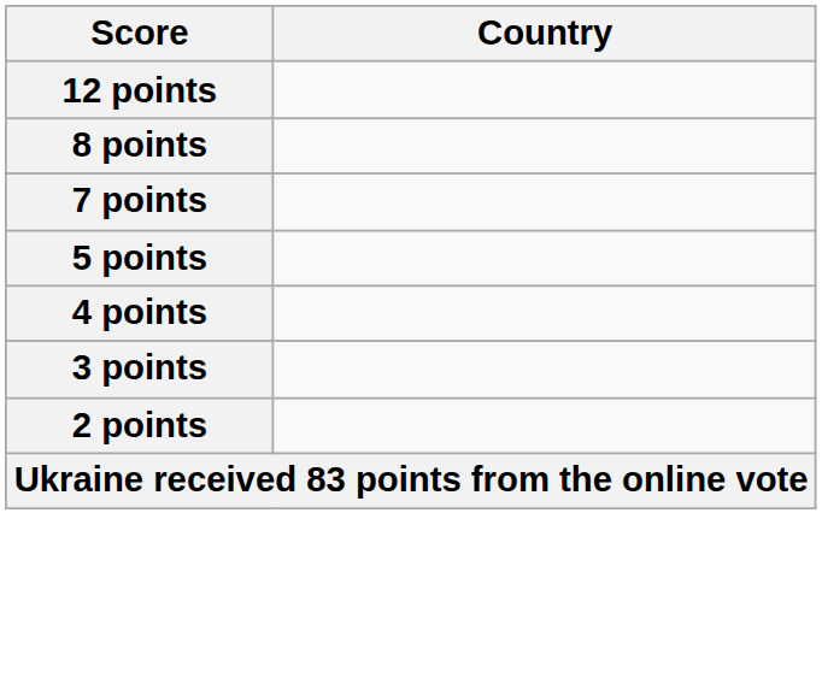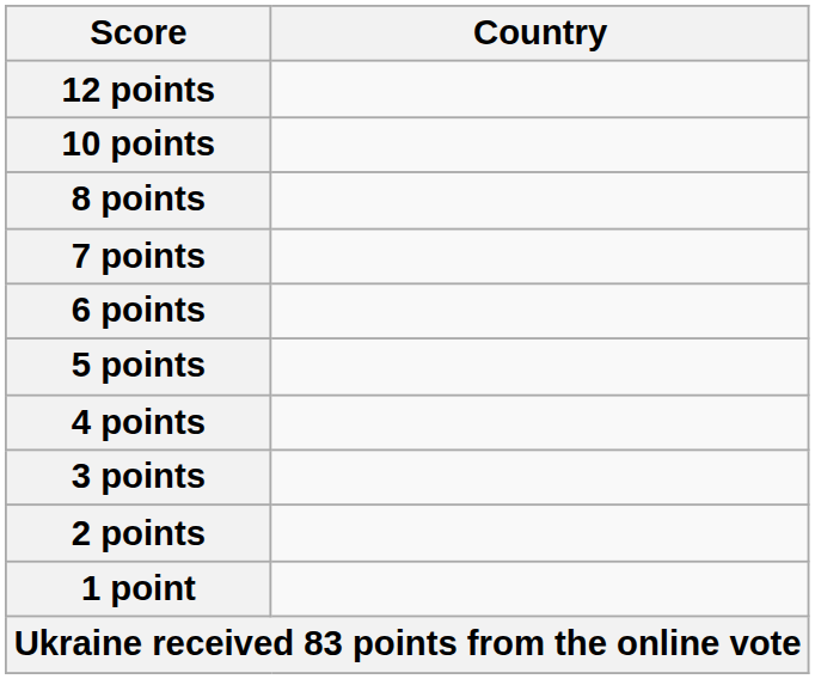+ row: 10 points
+ row: 6 points
+ row: 1 point
